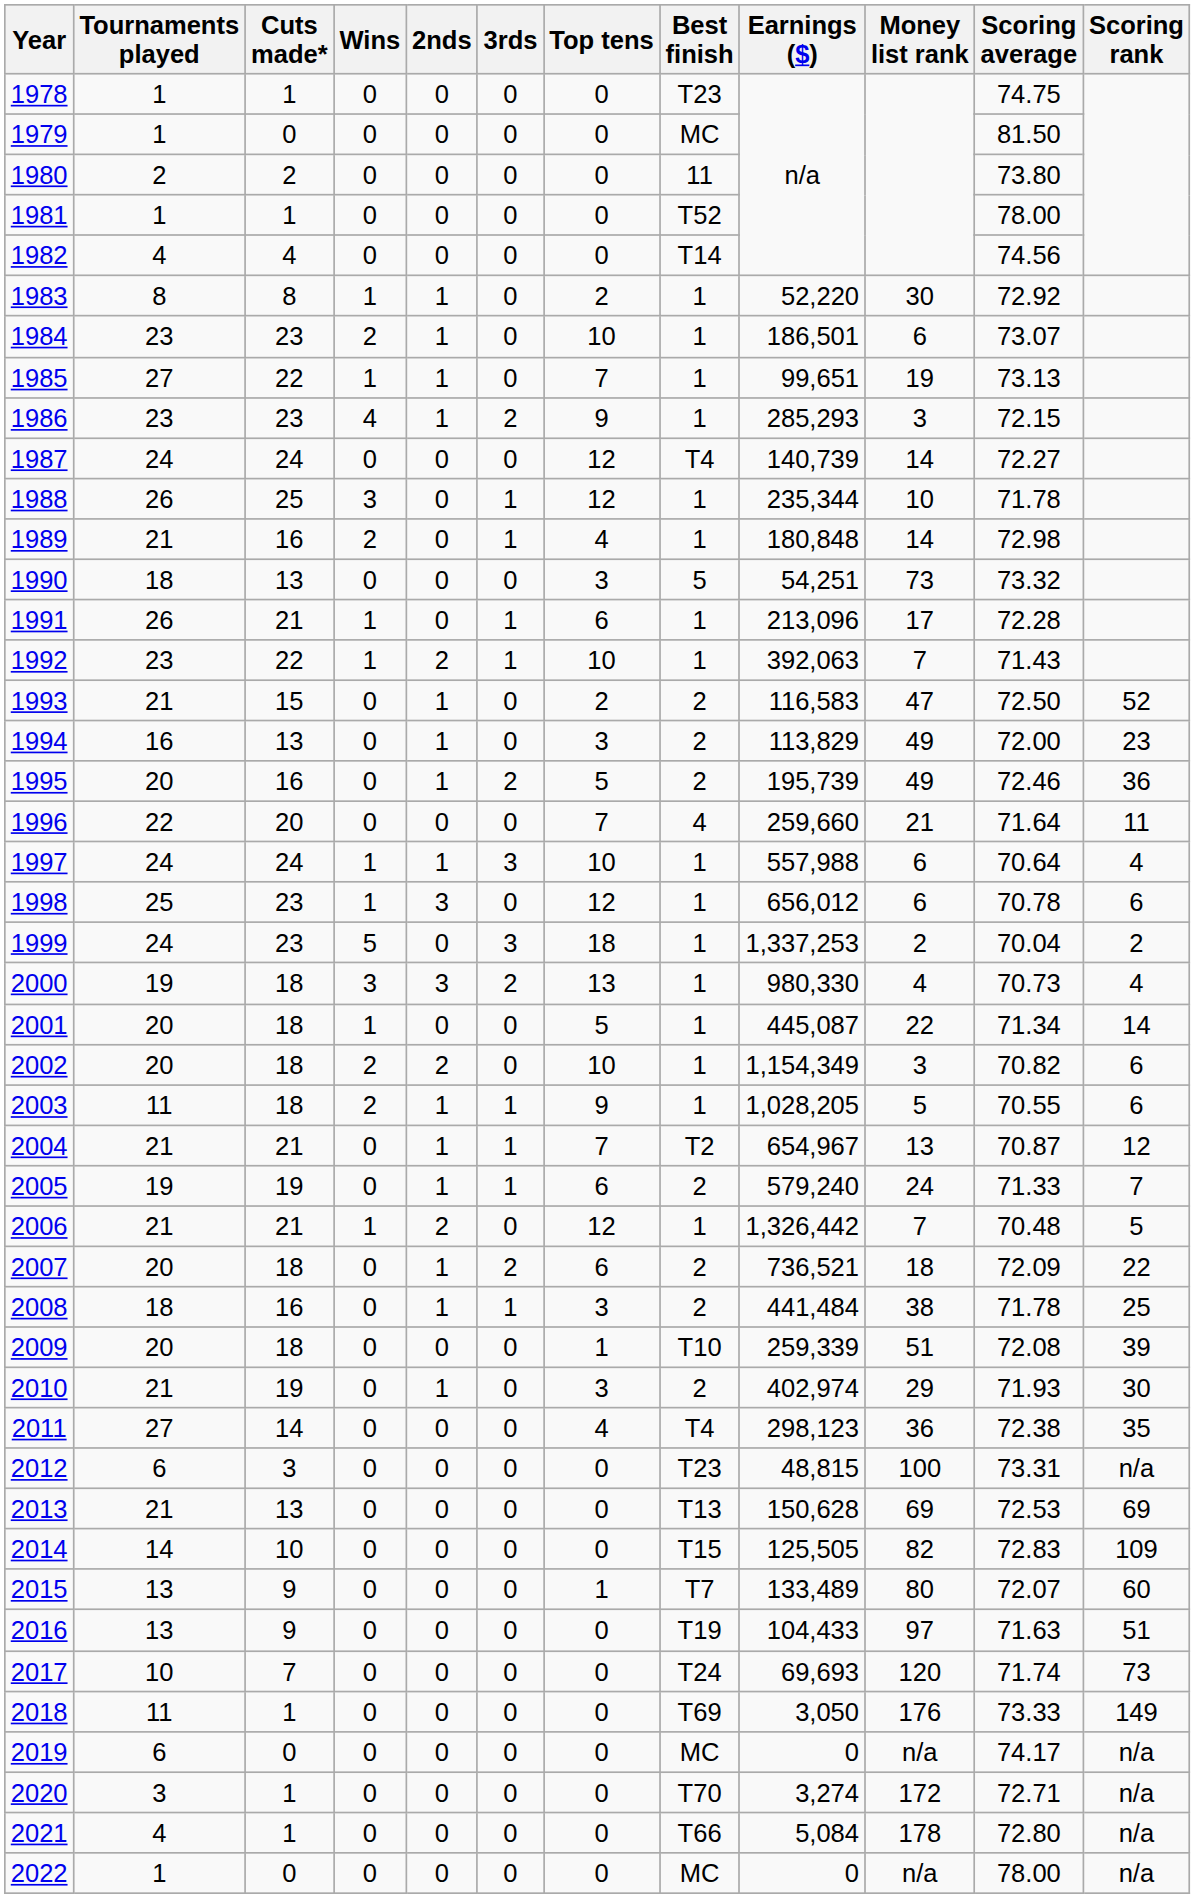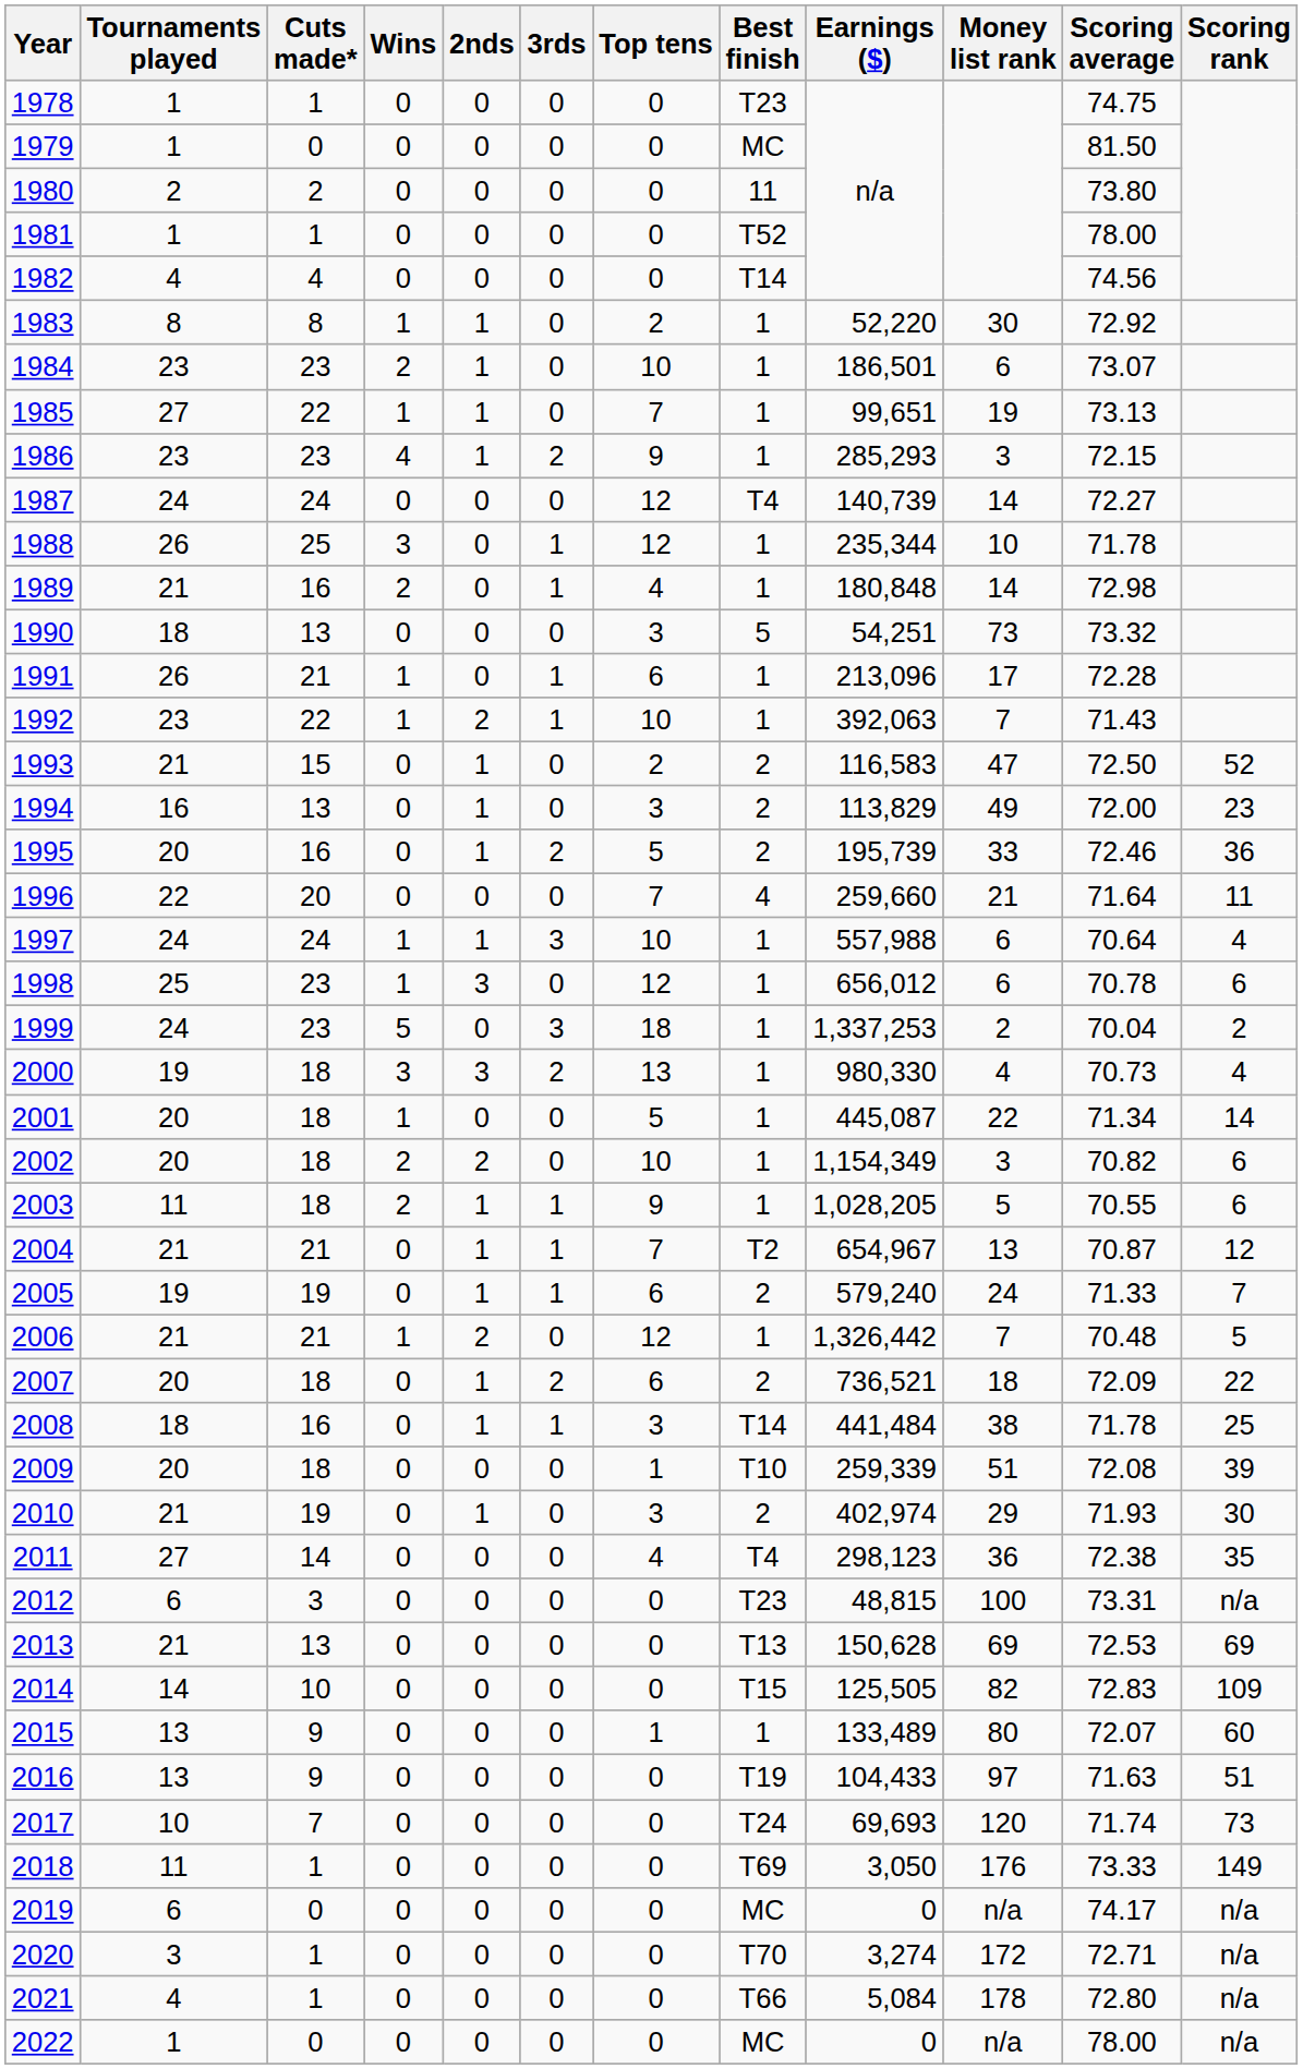1995 | Money list rank: 49 -> 33
2008 | Best finish: 2 -> T14
2015 | Best finish: T7 -> 1
